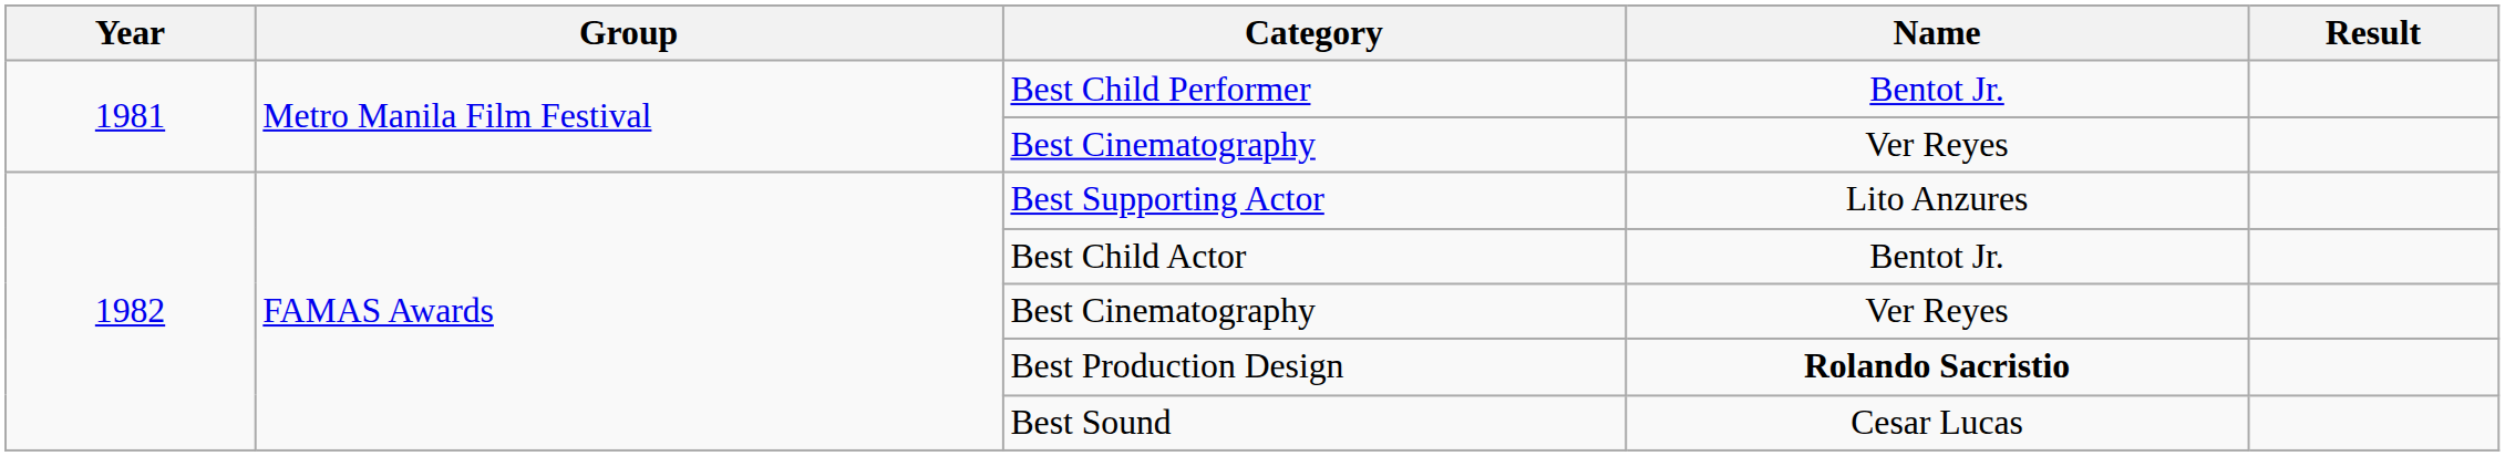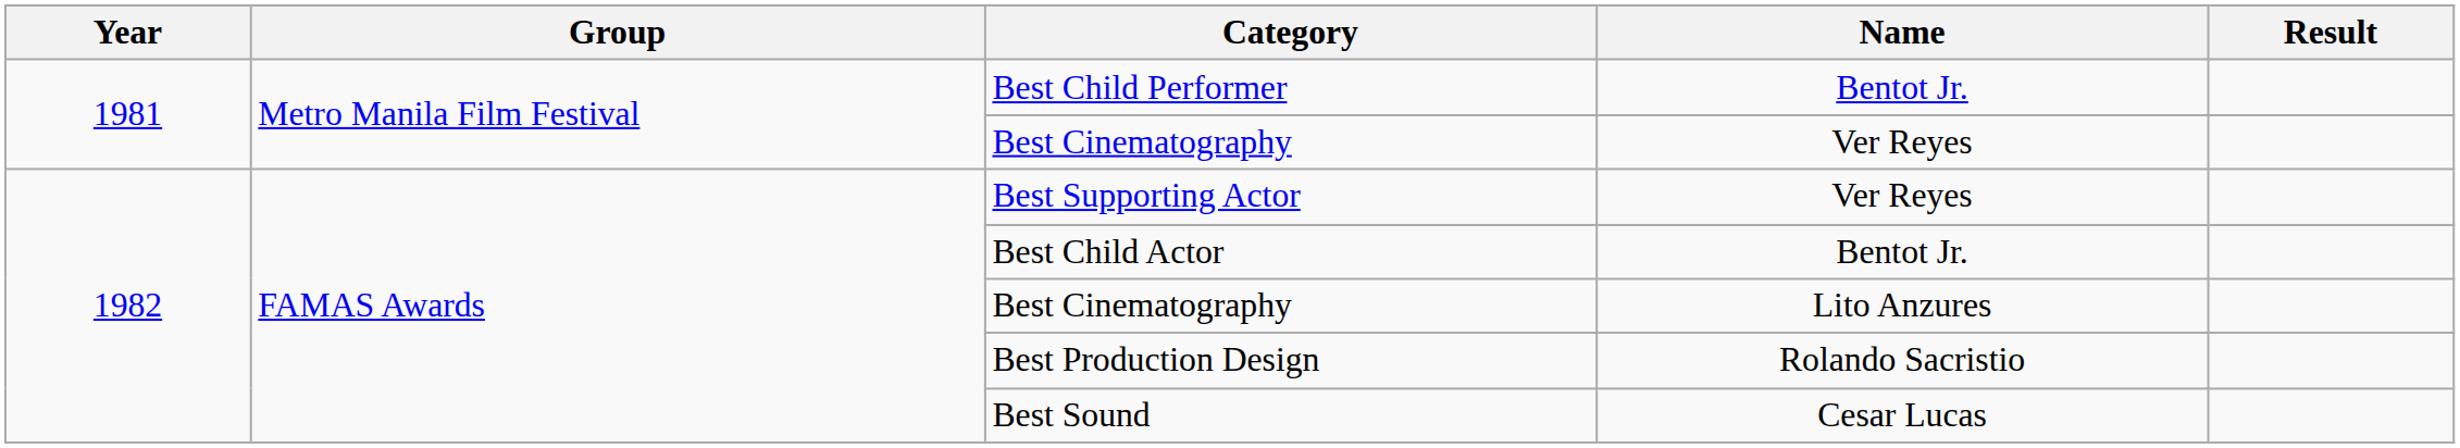Best Supporting Actor | Name: Lito Anzures -> Ver Reyes
1982 / Best Cinematography | Name: Ver Reyes -> Lito Anzures
Best Production Design | Name: bold -> normal
